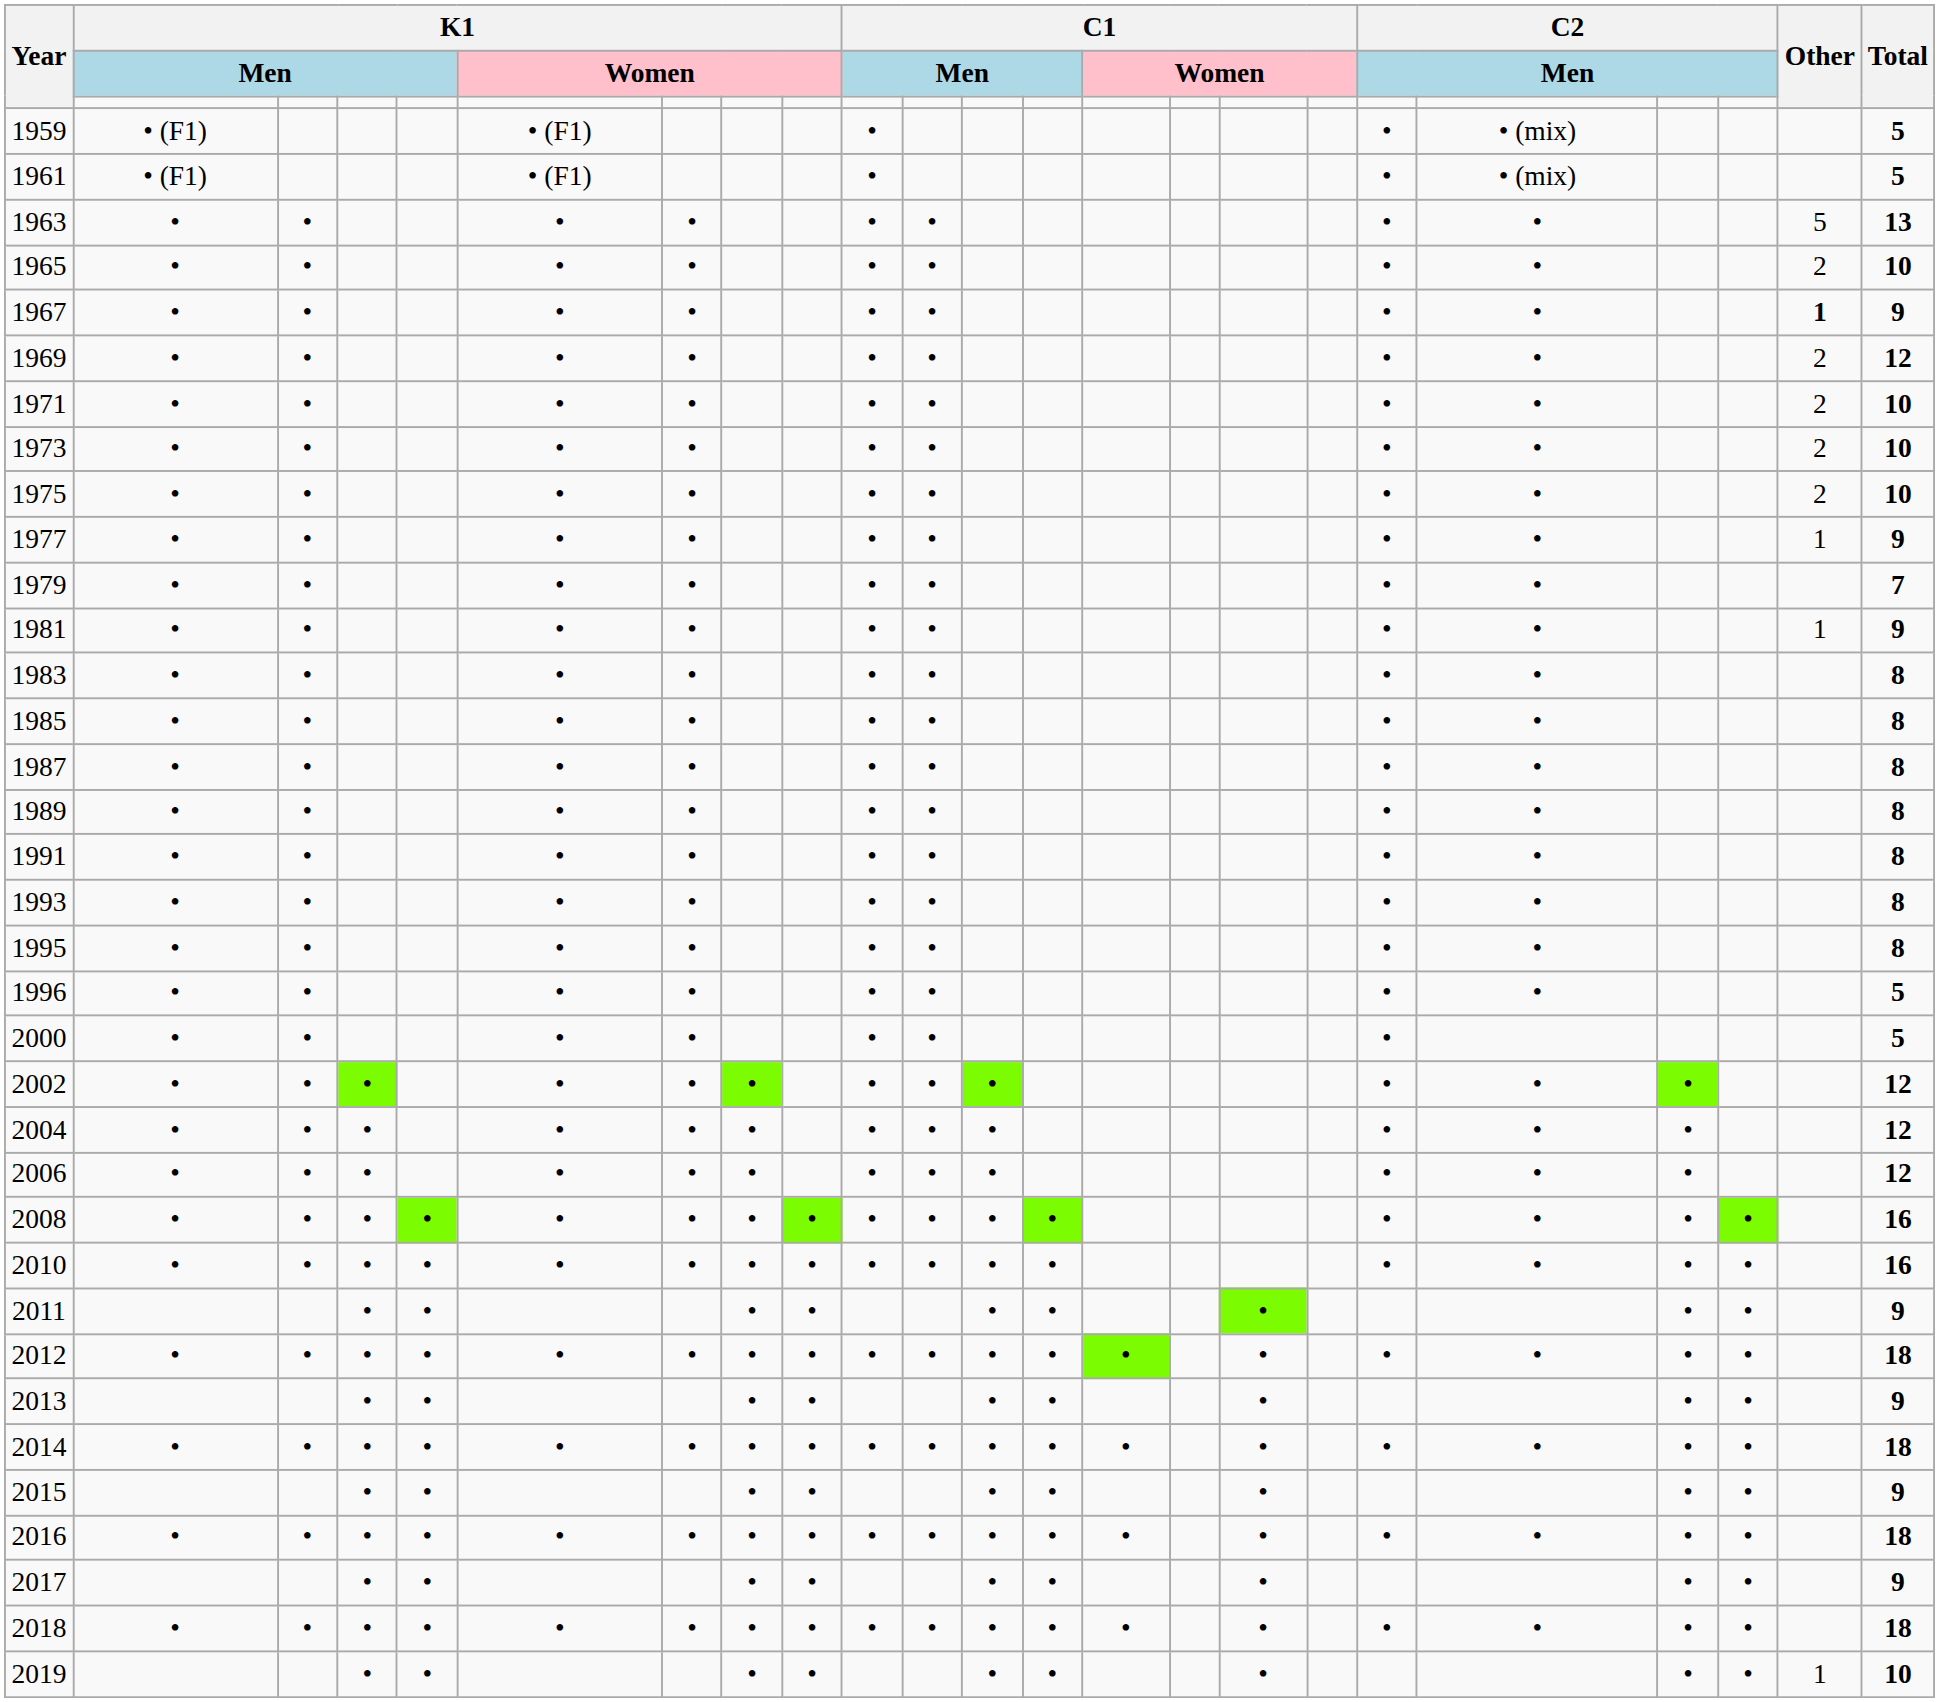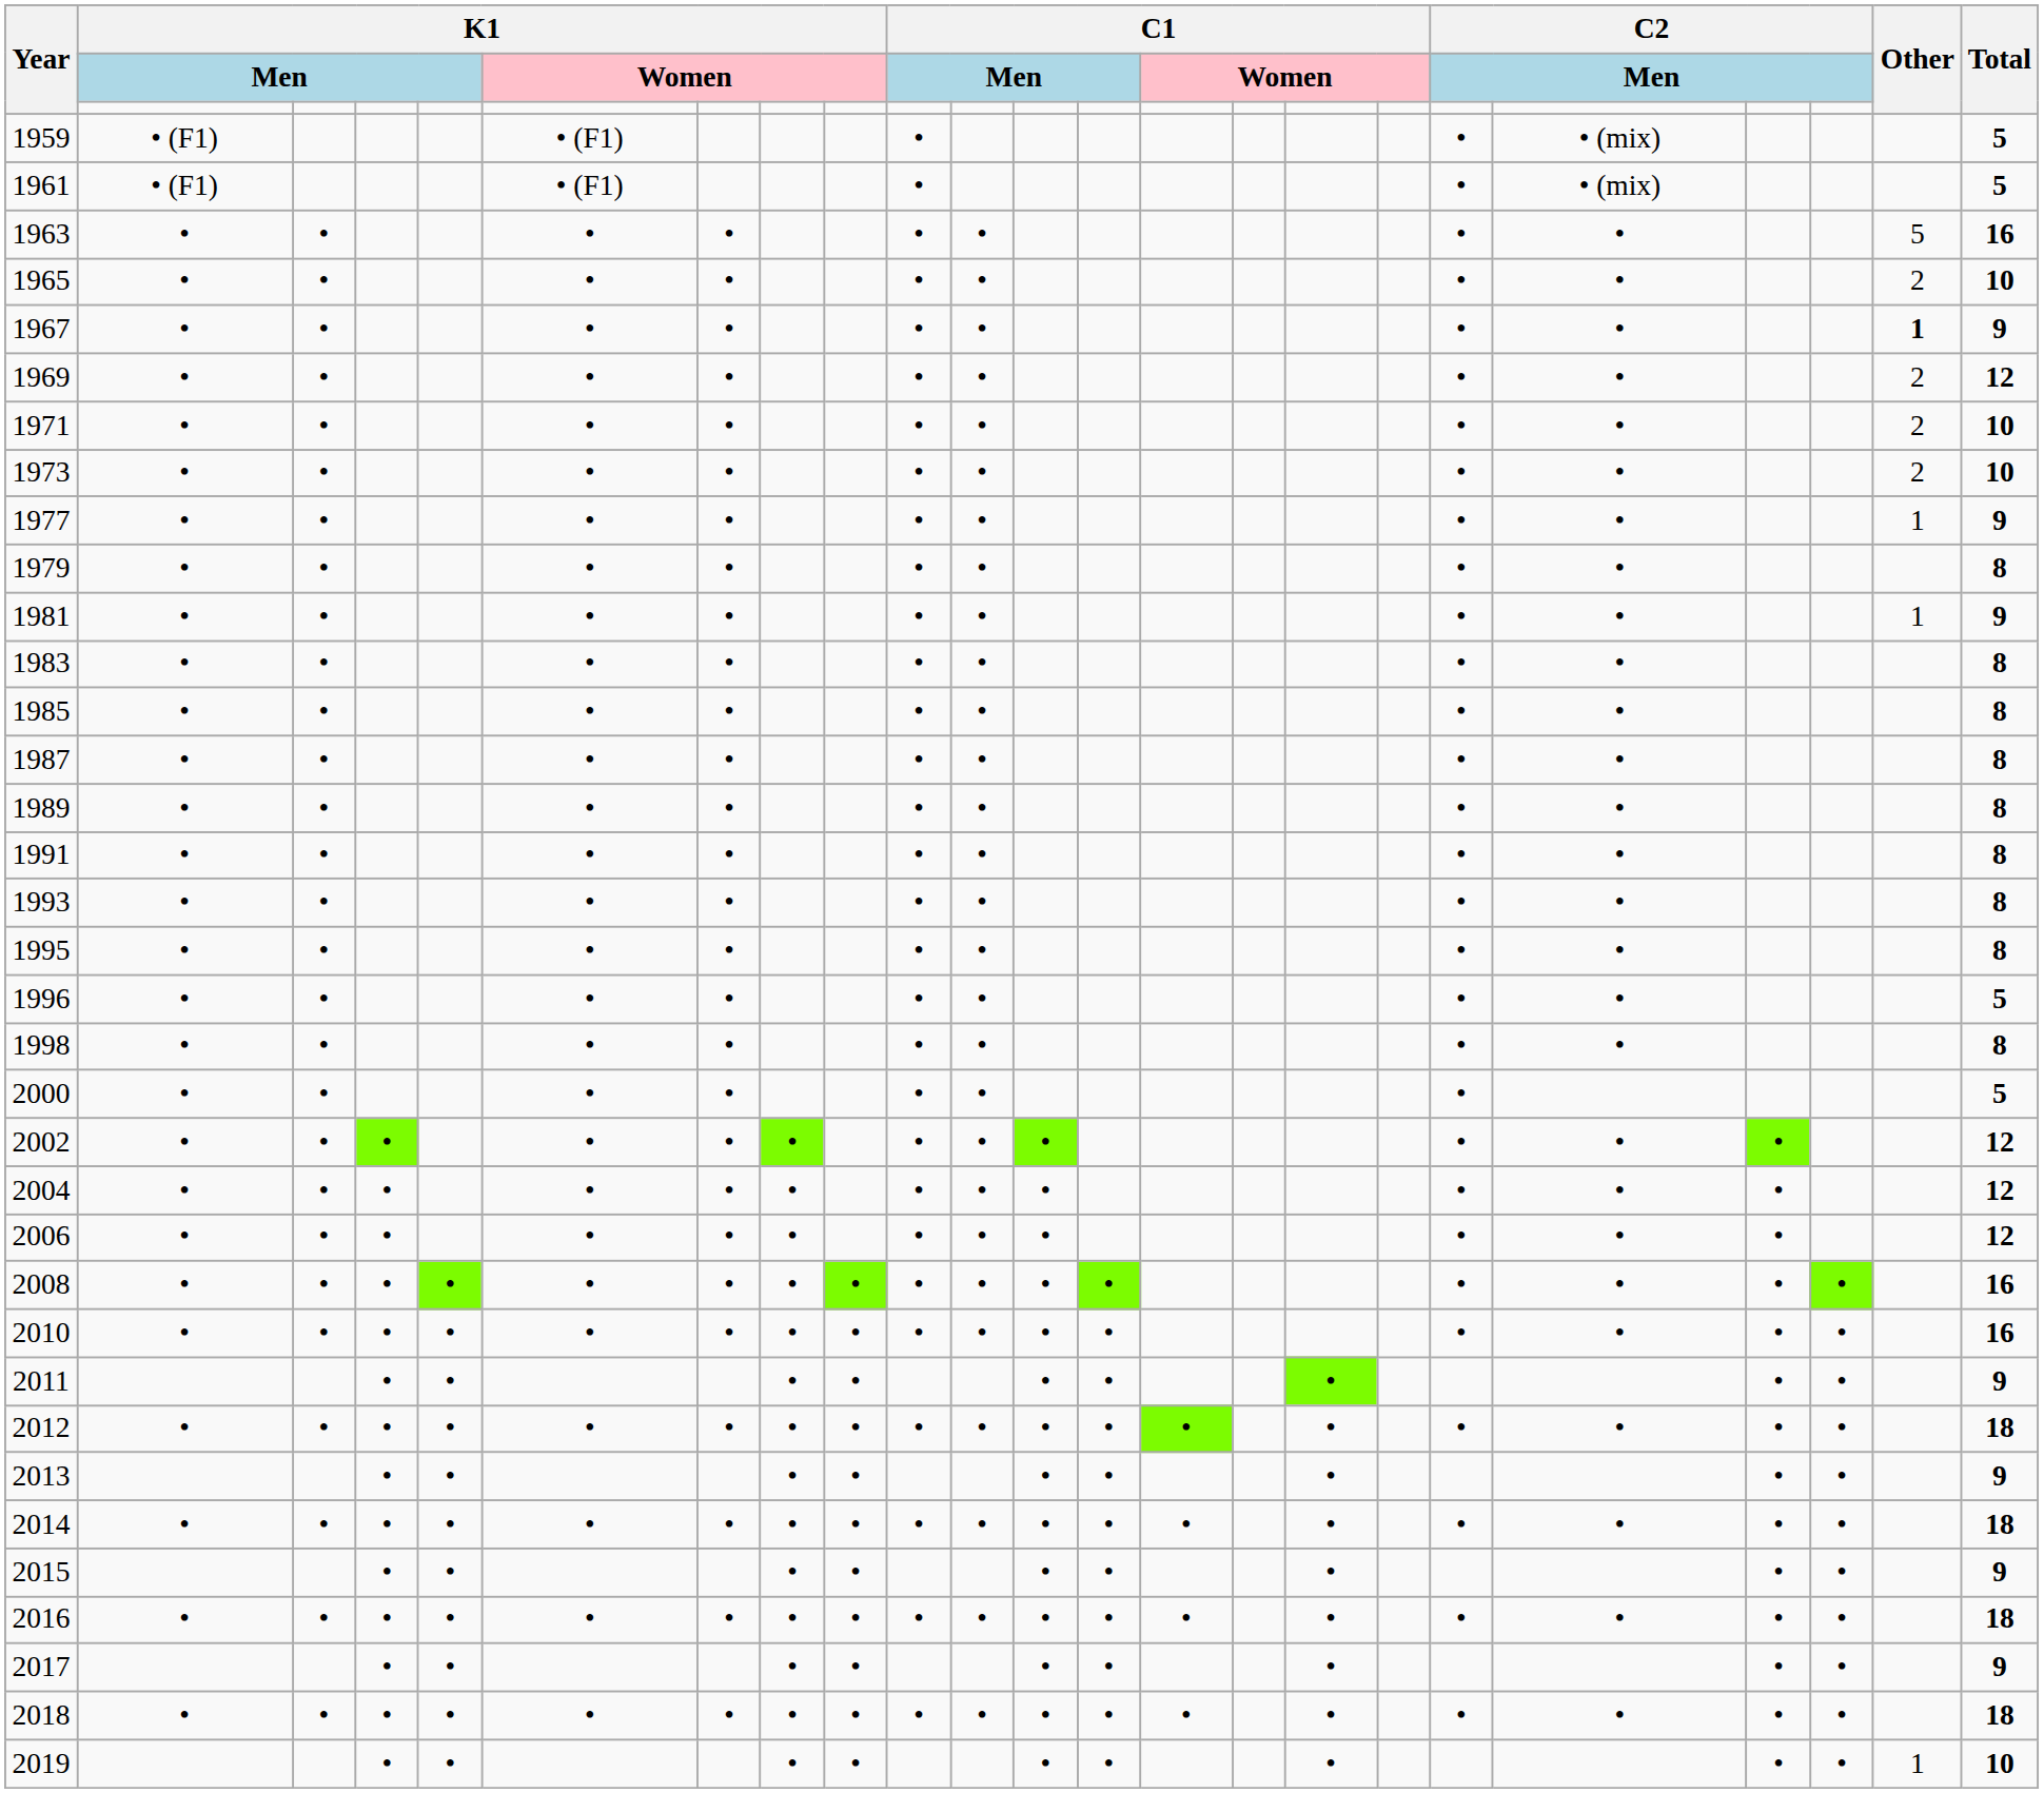1963 | Total: 13 -> 16
- row: 1975 | • | • | • | • | • | • | • | • | 2 | 10
1979 | Total: 7 -> 8
+ row: 1998 | • | • | • | • | • | • | • | • | 8
